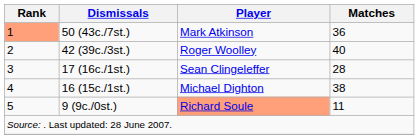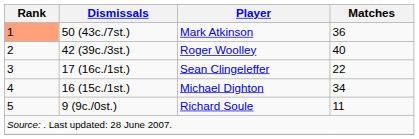17 (16c./1st.) | Matches: 28 -> 22
16 (15c./1st.) | Matches: 38 -> 34
9 (9c./0st.) | Player: lightsalmon background -> no background
